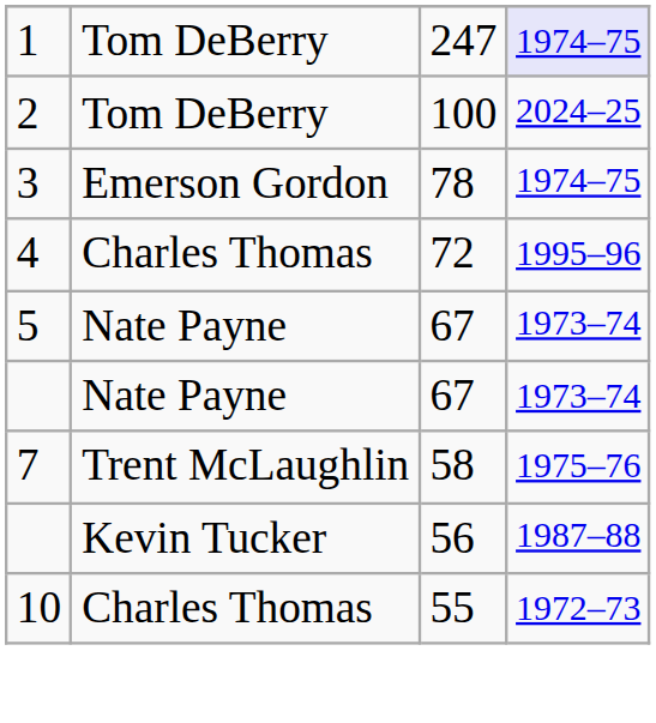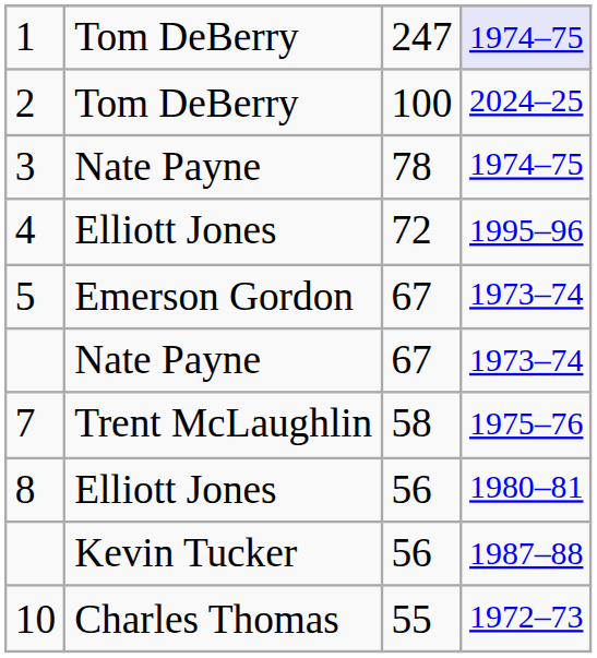3 | column 2: Emerson Gordon -> Nate Payne
4 | column 2: Charles Thomas -> Elliott Jones
5 | column 2: Nate Payne -> Emerson Gordon
+ row: 8 | Elliott Jones | 56 | 1980–81
